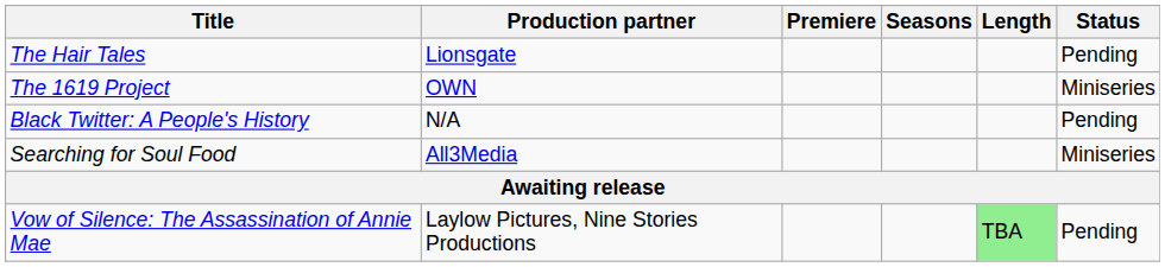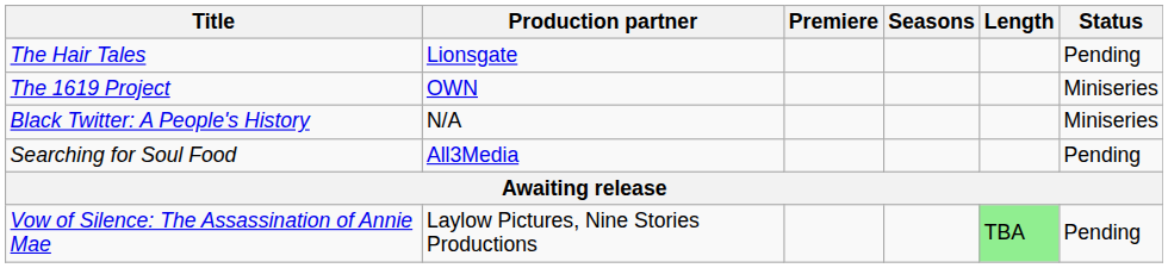Black Twitter: A People's History | Status: Pending -> Miniseries
Searching for Soul Food | Status: Miniseries -> Pending
